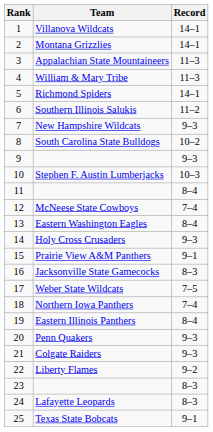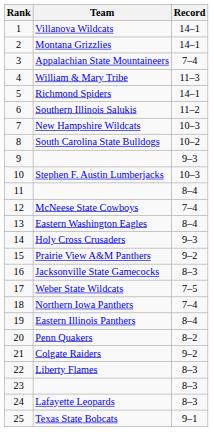Appalachian State Mountaineers | Record: 11–3 -> 7–4
New Hampshire Wildcats | Record: 9–3 -> 10–3
Prairie View A&M Panthers | Record: 9–1 -> 9–2
Penn Quakers | Record: 9–3 -> 8–2
Colgate Raiders | Record: 9–3 -> 9–2
Liberty Flames | Record: 9–2 -> 8–3
